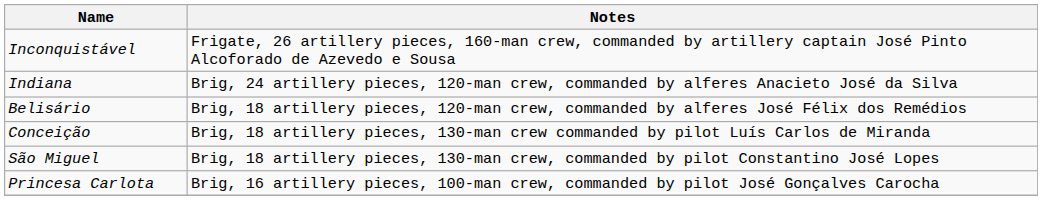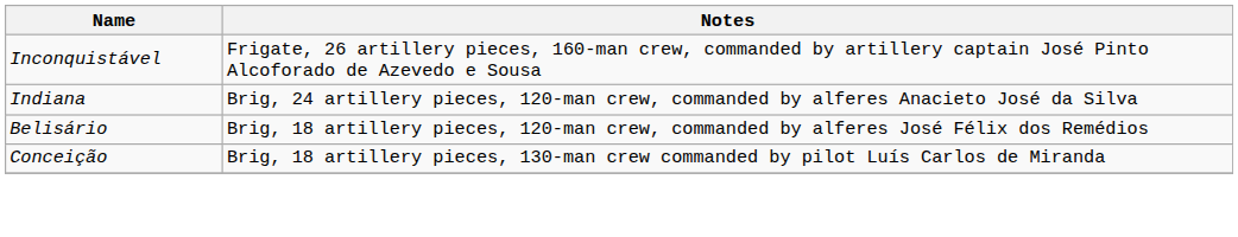- row: São Miguel | Brig, 18 artillery pieces, 130-man crew, commanded by pilot Constantino José Lopes
- row: Princesa Carlota | Brig, 16 artillery pieces, 100-man crew, commanded by pilot José Gonçalves Carocha
